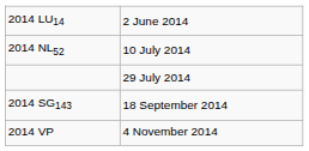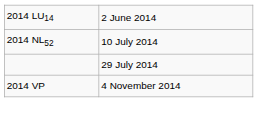- row: 2014 SG143 | 18 September 2014
